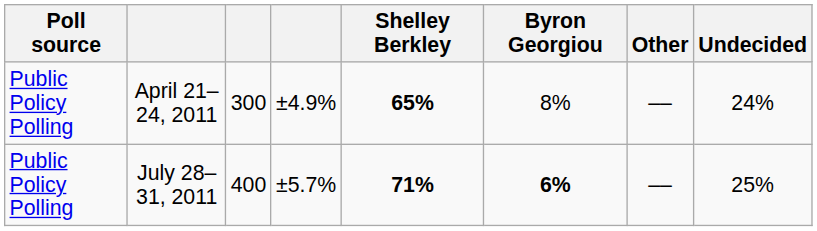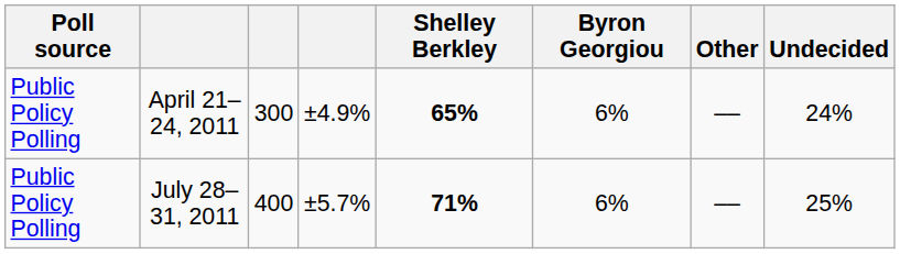April 21–24, 2011 | Byron Georgiou: 8% -> 6%
July 28–31, 2011 | Byron Georgiou: bold -> normal
